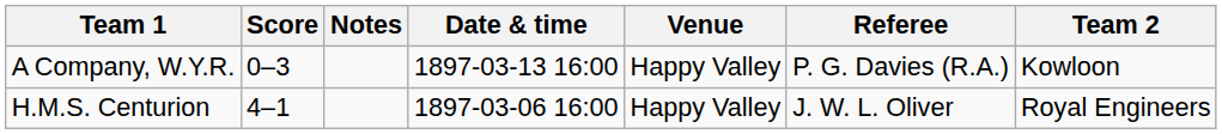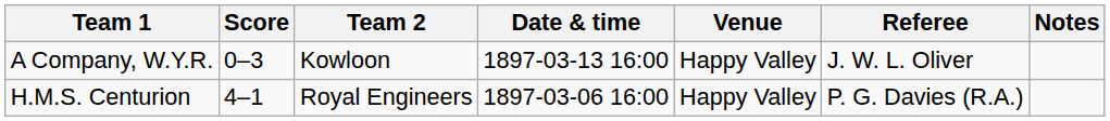columns swapped: Team 2 <-> Notes
A Company, W.Y.R. | Referee: P. G. Davies (R.A.) -> J. W. L. Oliver
H.M.S. Centurion | Referee: J. W. L. Oliver -> P. G. Davies (R.A.)
